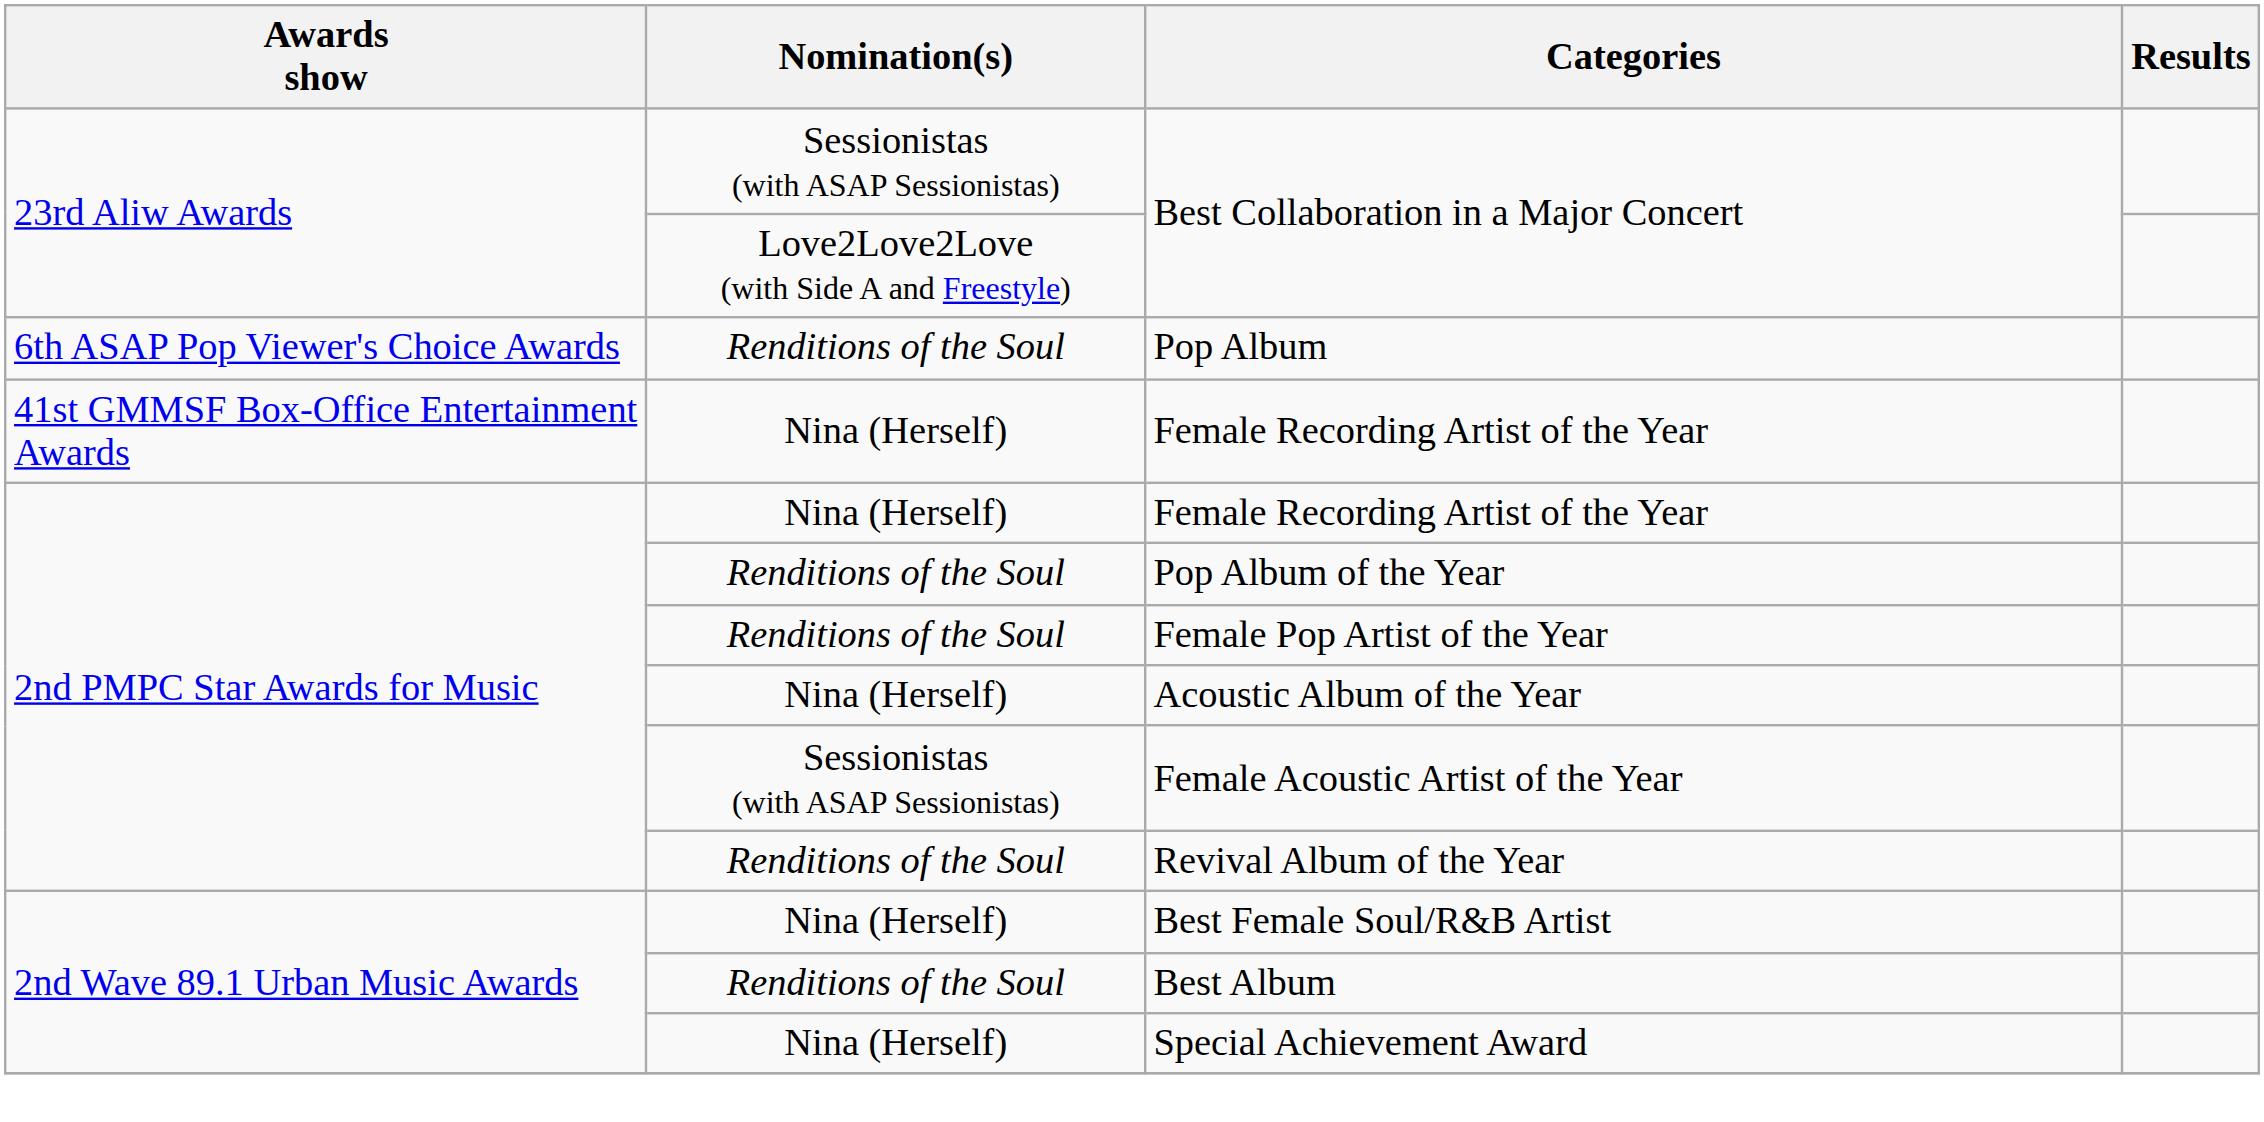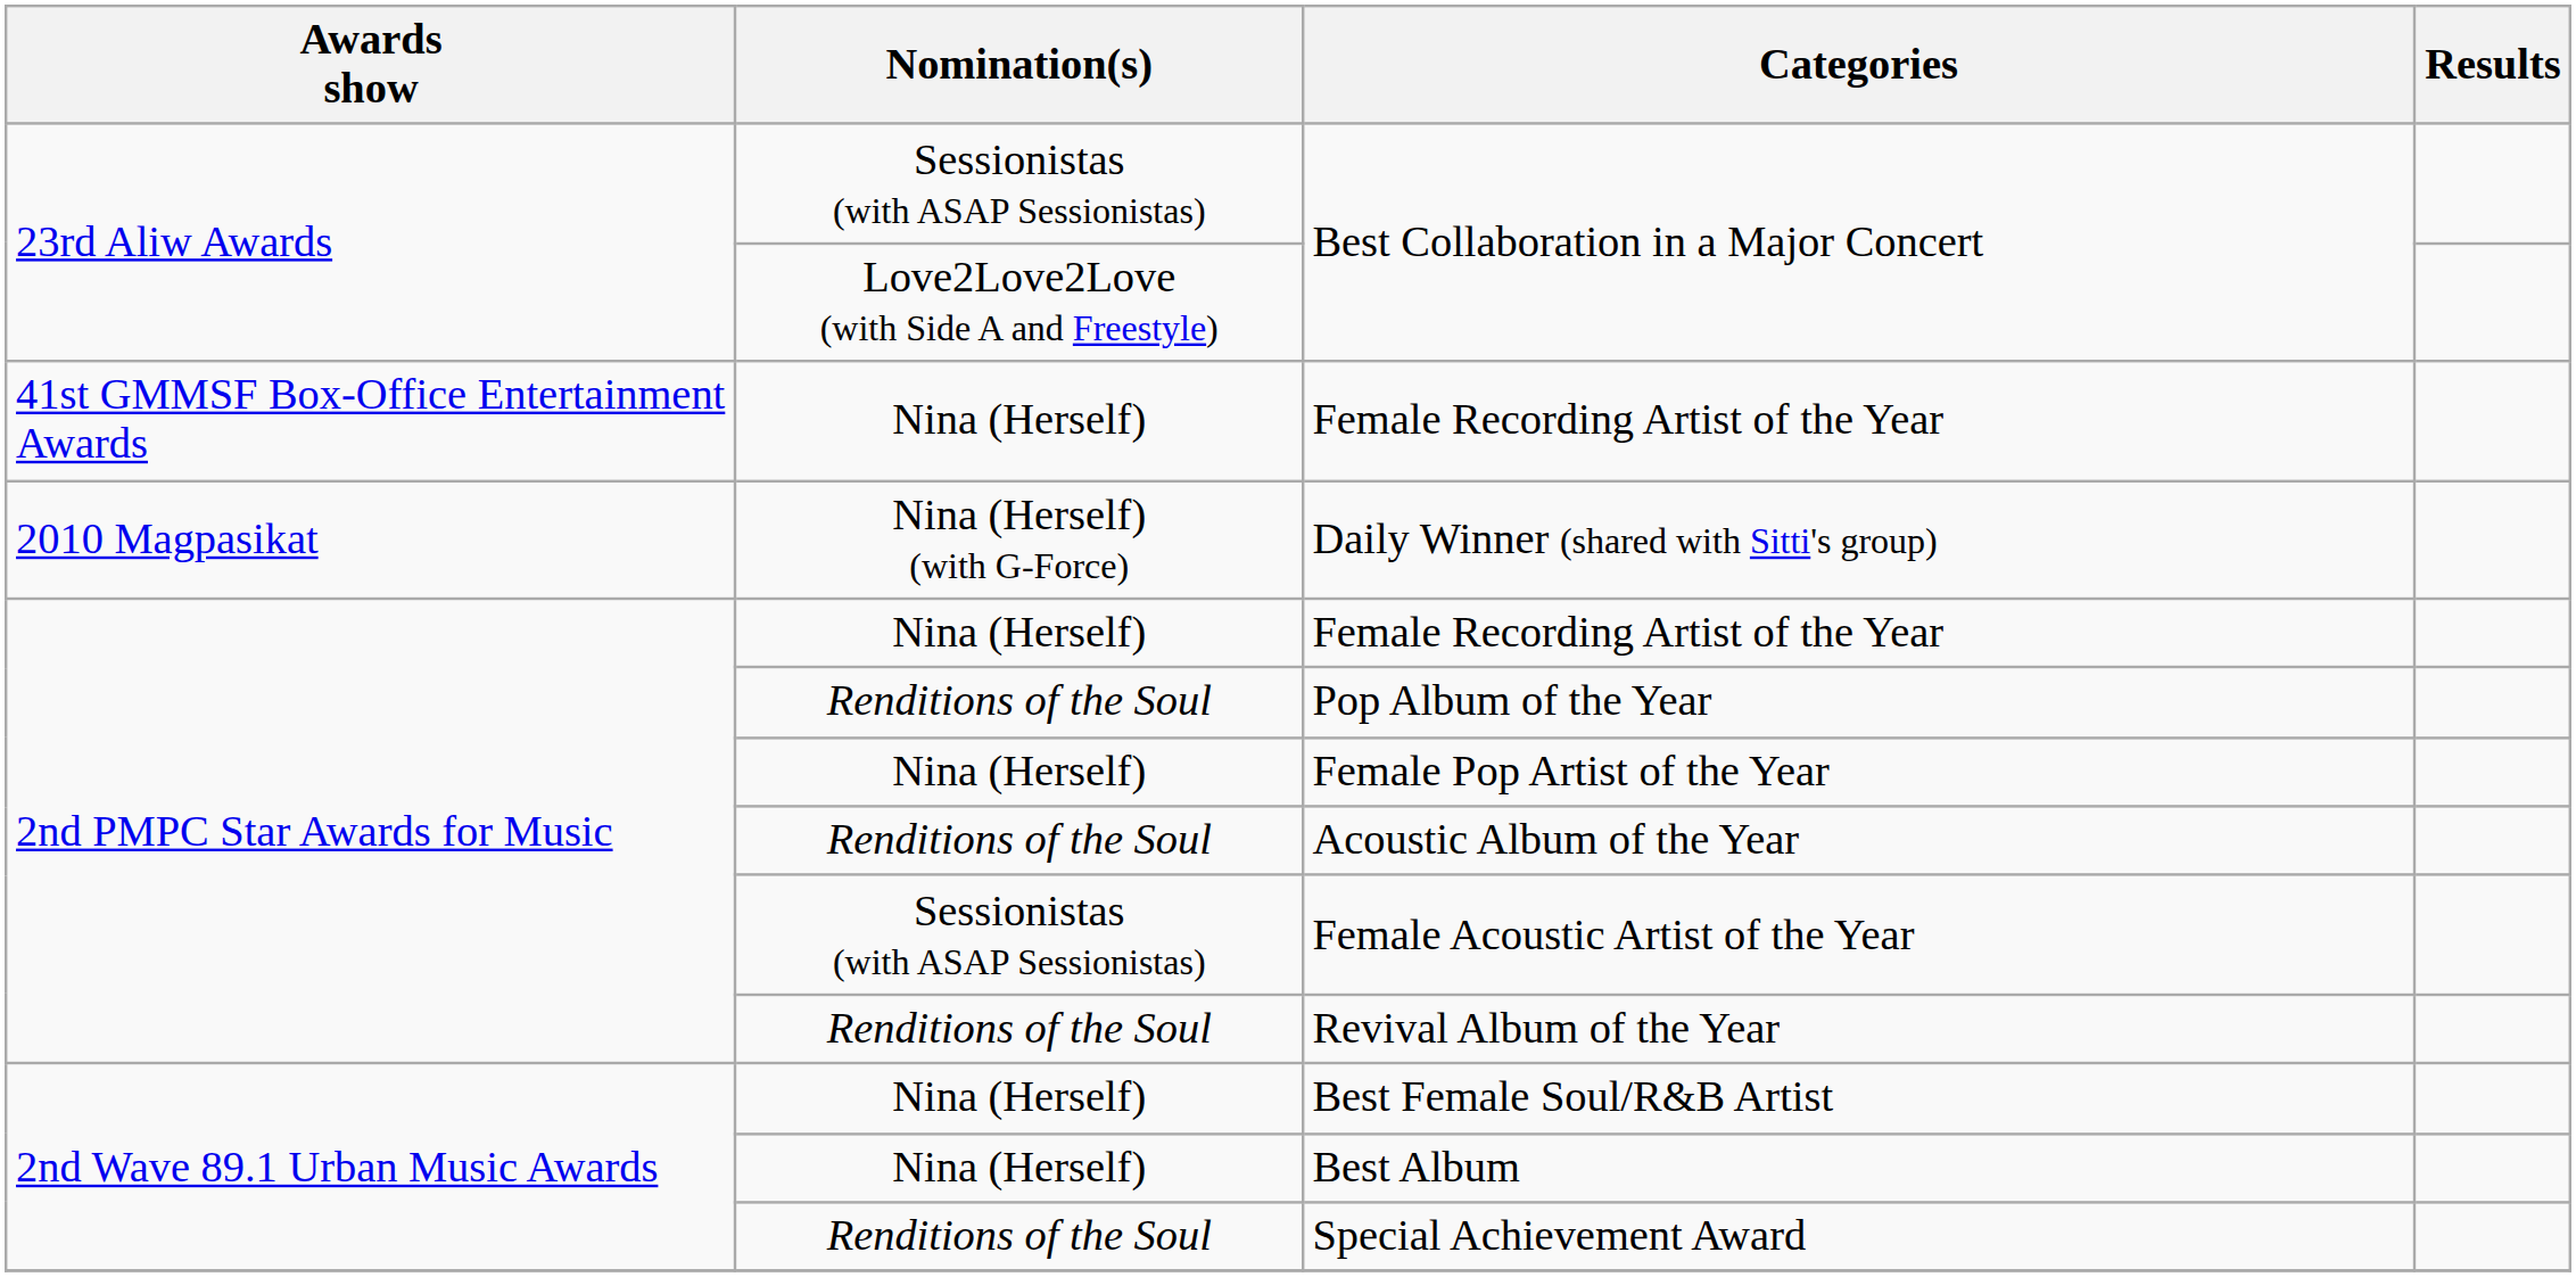- row: 6th ASAP Pop Viewer's Choice Awards | Renditions of the Soul | Pop Album
+ row: 2010 Magpasikat | Nina (Herself) (with G-Force) | Daily Winner (shared with Sitti's group)
Female Pop Artist of the Year | Nomination(s): Renditions of the Soul -> Nina (Herself)
Acoustic Album of the Year | Nomination(s): Nina (Herself) -> Renditions of the Soul
Best Album | Nomination(s): Renditions of the Soul -> Nina (Herself)
Special Achievement Award | Nomination(s): Nina (Herself) -> Renditions of the Soul
